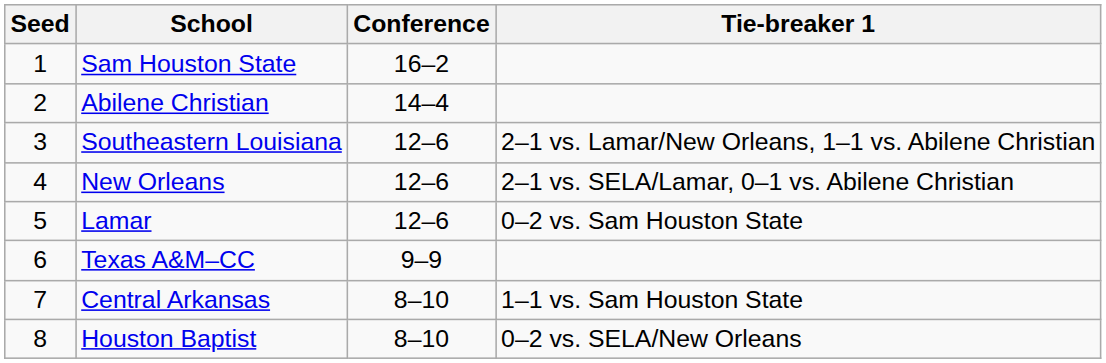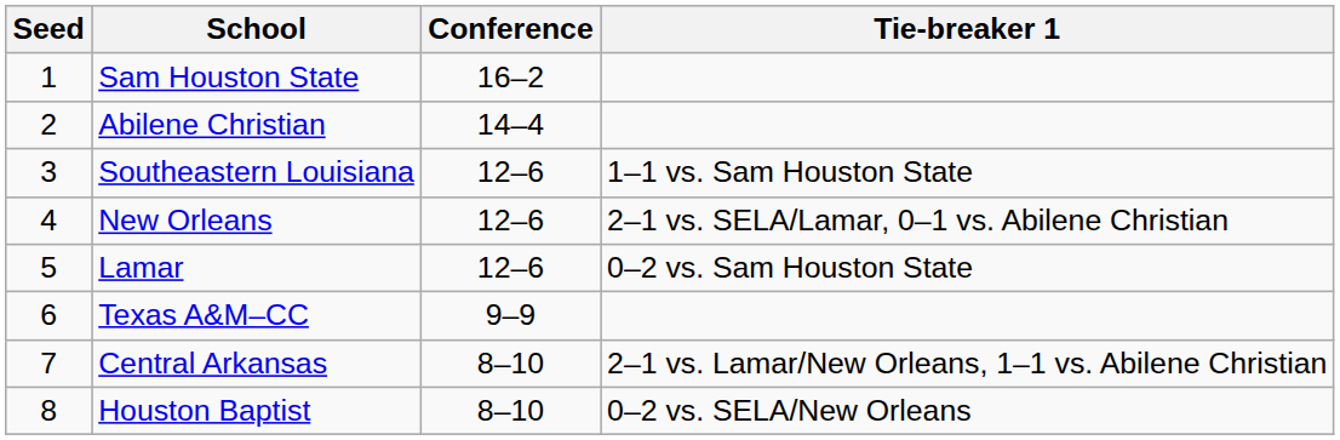Southeastern Louisiana | Tie-breaker 1: 2–1 vs. Lamar/New Orleans, 1–1 vs. Abilene Christian -> 1–1 vs. Sam Houston State
Central Arkansas | Tie-breaker 1: 1–1 vs. Sam Houston State -> 2–1 vs. Lamar/New Orleans, 1–1 vs. Abilene Christian
